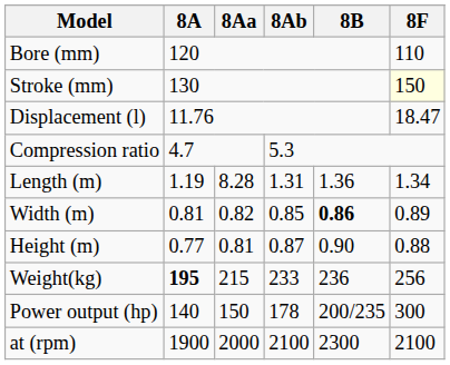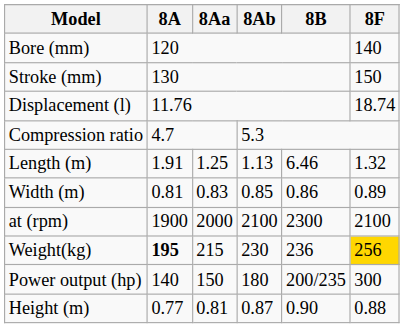Bore (mm) | 8F: 110 -> 140
Stroke (mm) | 8F: lightyellow background -> no background
Displacement (l) | 8F: 18.47 -> 18.74
Length (m) | 8A: 1.19 -> 1.91
Length (m) | 8Aa: 8.28 -> 1.25
Length (m) | 8Ab: 1.31 -> 1.13
Length (m) | 8B: 1.36 -> 6.46
Length (m) | 8F: 1.34 -> 1.32
Width (m) | 8Aa: 0.82 -> 0.83
Width (m) | 8B: bold -> normal
rows swapped: Height (m) <-> at (rpm)
Weight(kg) | 8Ab: 233 -> 230
Weight(kg) | 8F: no background -> gold background
Power output (hp) | 8Ab: 178 -> 180
